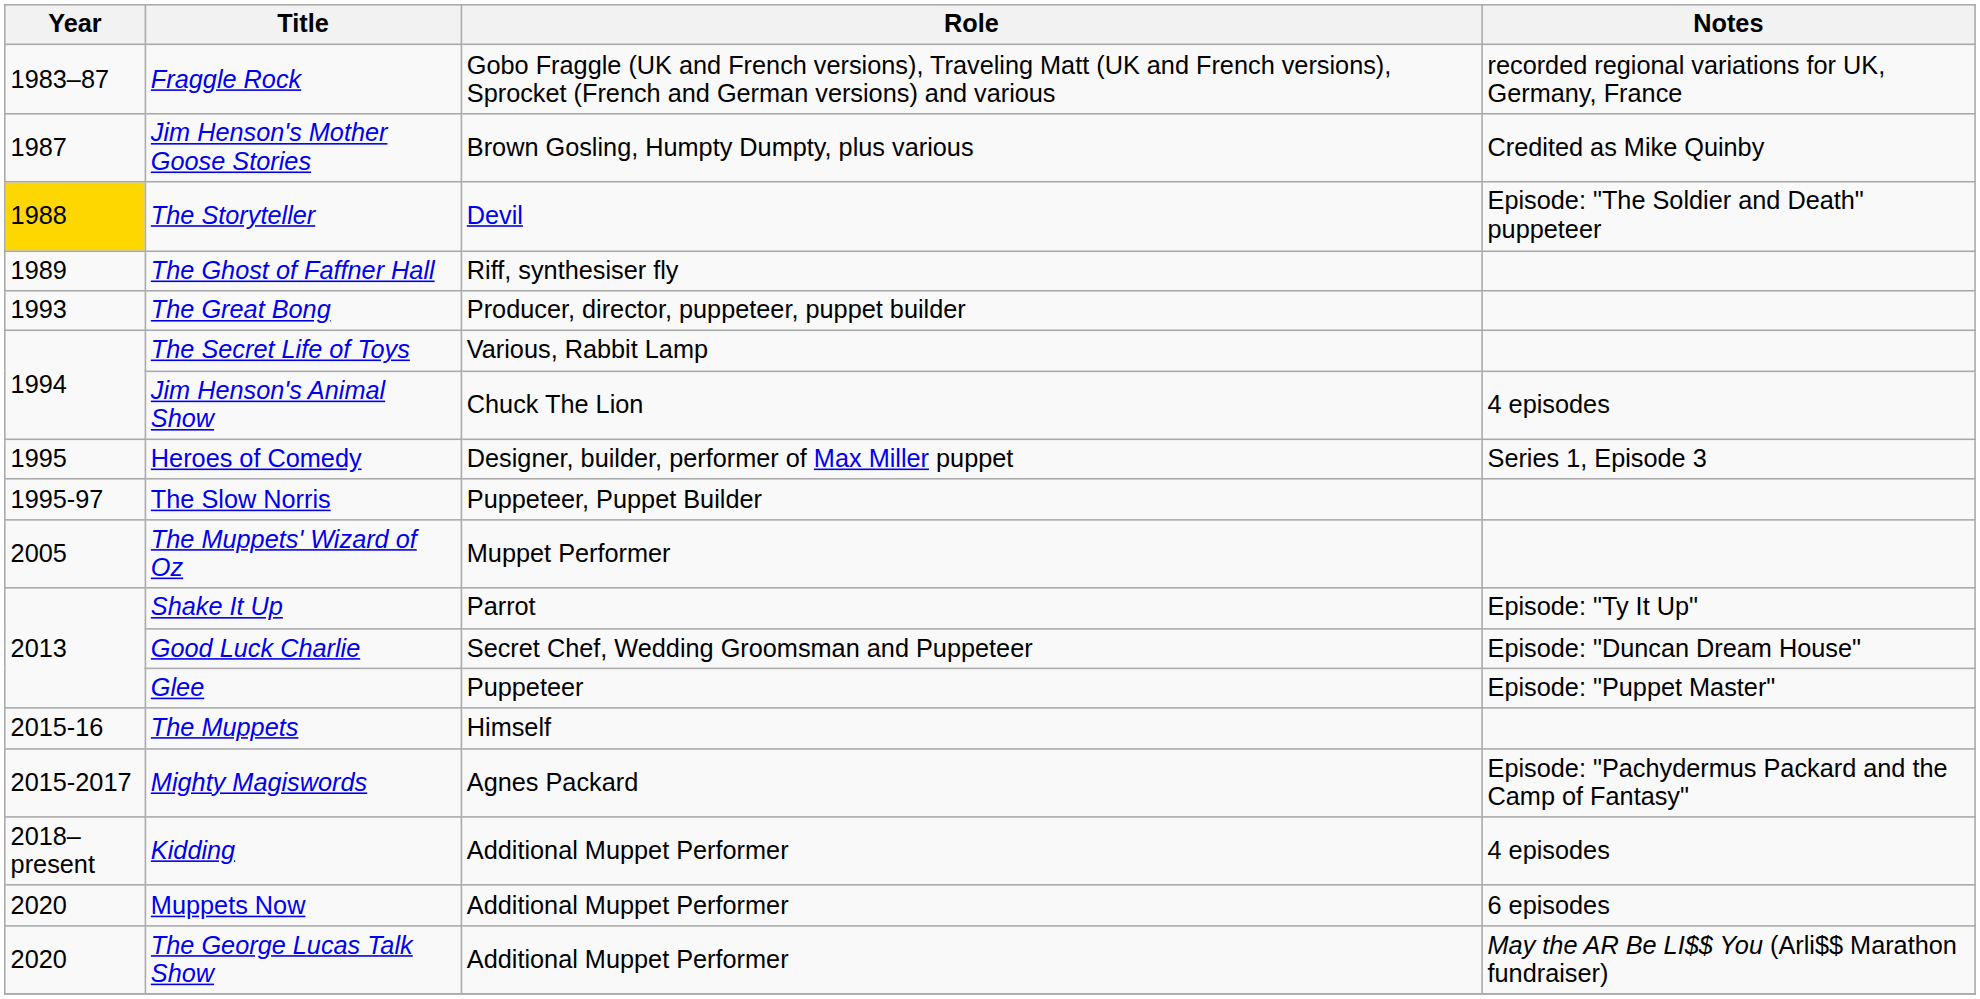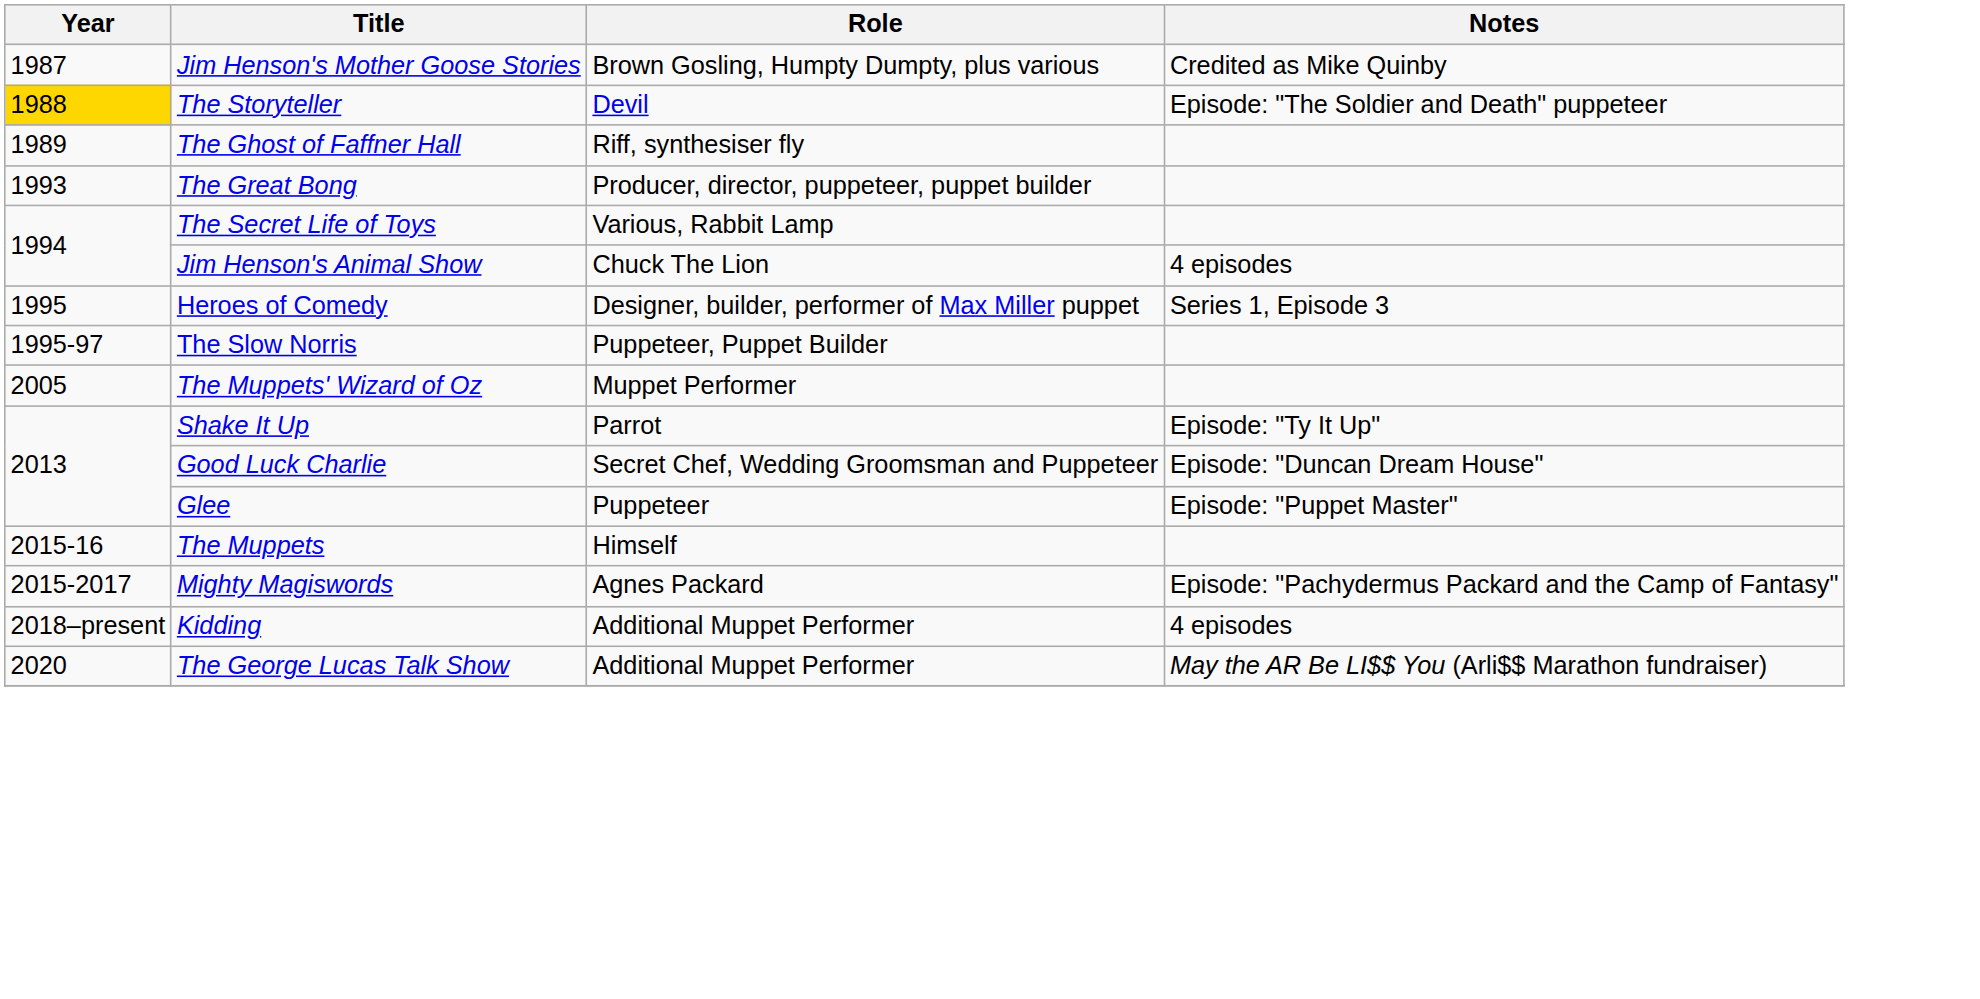- row: 1983–87 | Fraggle Rock | Gobo Fraggle (UK and French versions), Traveling Matt (UK and French versions), Sprocket (French and German versions) and various | recorded regional variations for UK, Germany, France
- row: 2020 | Muppets Now | Additional Muppet Performer | 6 episodes
